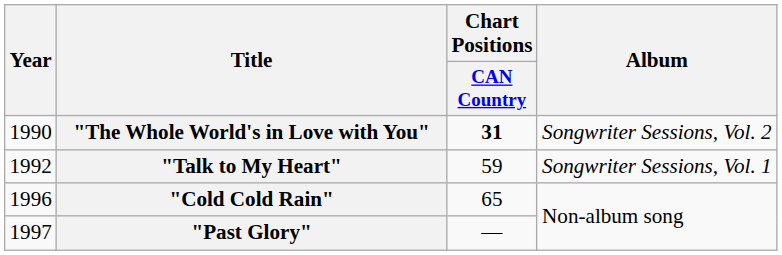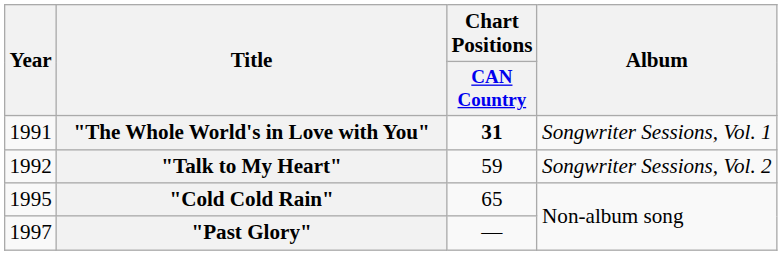"The Whole World's in Love with You" | Year: 1990 -> 1991
"The Whole World's in Love with You" | Album: Songwriter Sessions, Vol. 2 -> Songwriter Sessions, Vol. 1
"Talk to My Heart" | Album: Songwriter Sessions, Vol. 1 -> Songwriter Sessions, Vol. 2
"Cold Cold Rain" | Year: 1996 -> 1995
